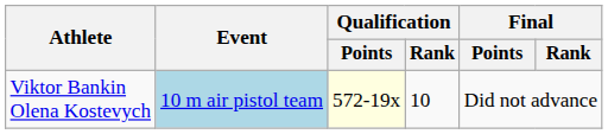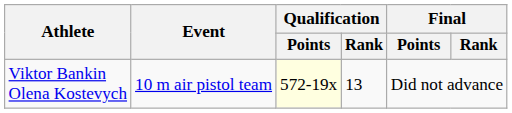Viktor Bankin Olena Kostevych | Event: lightblue background -> no background
Viktor Bankin Olena Kostevych | Qualification / Rank: 10 -> 13
